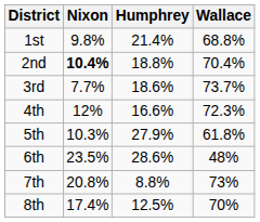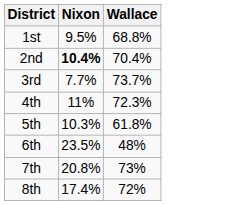- column: Humphrey | 21.4% | 18.8% | 18.6% | 16.6% | 27.9% | 28.6% | 8.8% | 12.5%
1st | Nixon: 9.8% -> 9.5%
4th | Nixon: 12% -> 11%
8th | Wallace: 70% -> 72%
